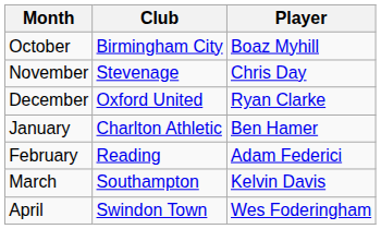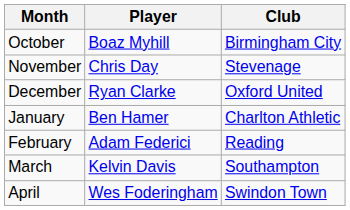columns swapped: Player <-> Club
